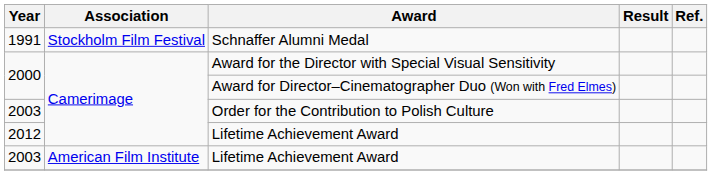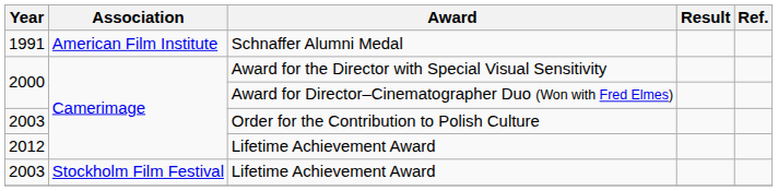Schnaffer Alumni Medal | Association: Stockholm Film Festival -> American Film Institute
2003 / Lifetime Achievement Award | Association: American Film Institute -> Stockholm Film Festival
